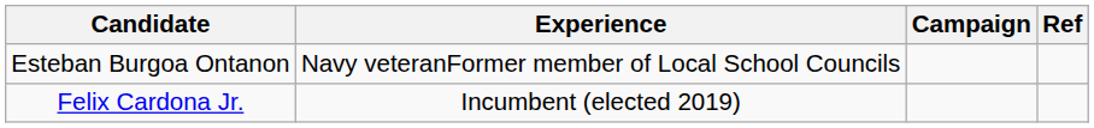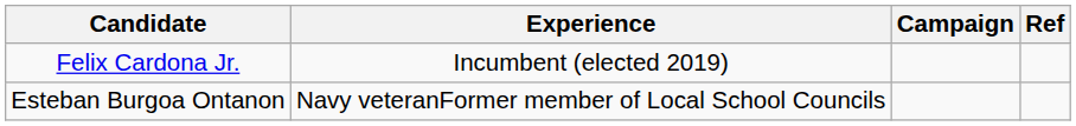rows swapped: Felix Cardona Jr. <-> Esteban Burgoa Ontanon
